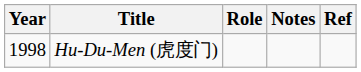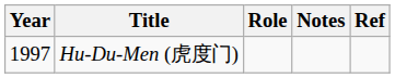Hu-Du-Men (虎度门) | Year: 1998 -> 1997
